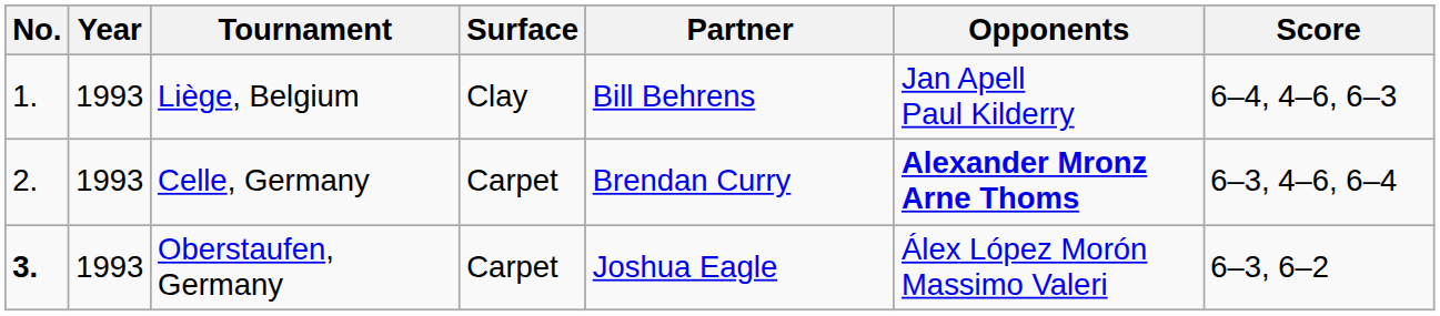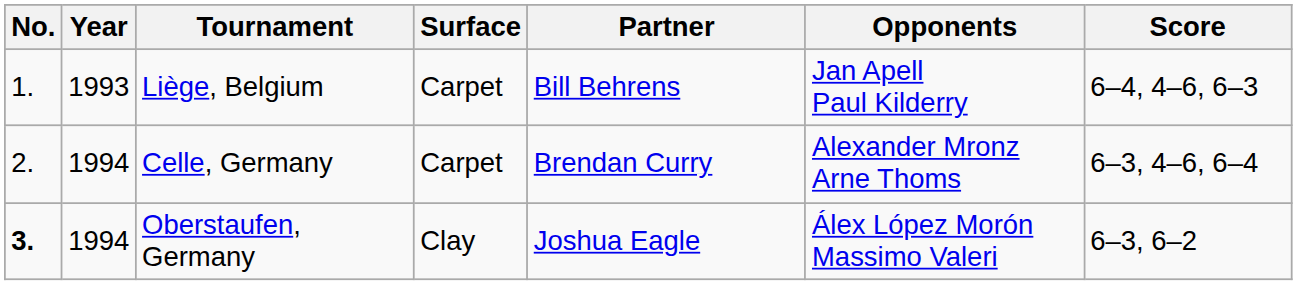Liège, Belgium | Surface: Clay -> Carpet
Celle, Germany | Year: 1993 -> 1994
Celle, Germany | Opponents: bold -> normal
Oberstaufen, Germany | Year: 1993 -> 1994
Oberstaufen, Germany | Surface: Carpet -> Clay
